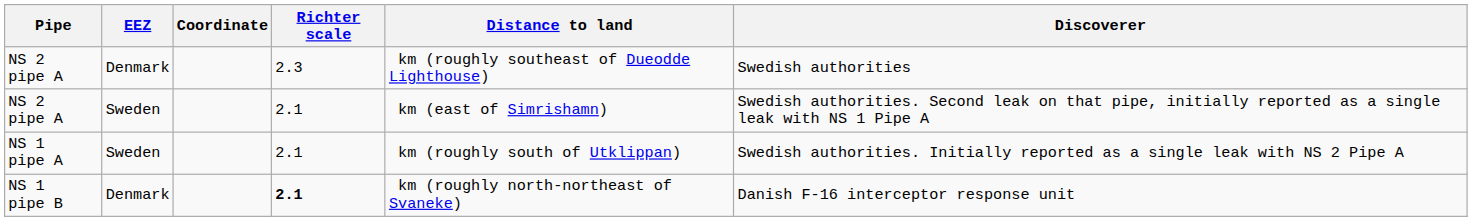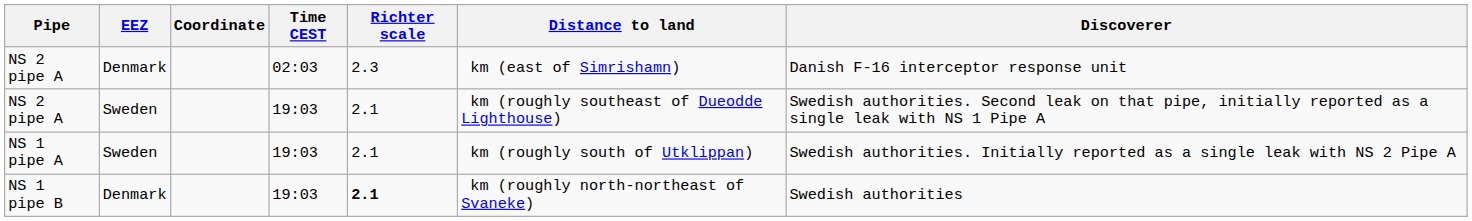+ column: Time CEST | 02:03 | 19:03 | 19:03 | 19:03
NS 2 pipe A / Denmark | Distance to land: km (roughly southeast of Dueodde Lighthouse) -> km (east of Simrishamn)
NS 2 pipe A / Denmark | Discoverer: Swedish authorities -> Danish F-16 interceptor response unit
NS 2 pipe A / Sweden | Distance to land: km (east of Simrishamn) -> km (roughly southeast of Dueodde Lighthouse)
NS 1 pipe B | Discoverer: Danish F-16 interceptor response unit -> Swedish authorities
